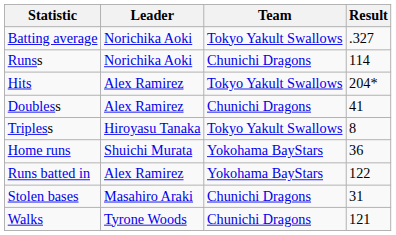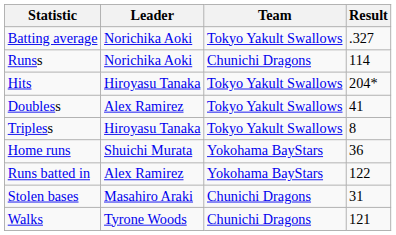Hits | Leader: Alex Ramirez -> Hiroyasu Tanaka
Doubless | Team: Chunichi Dragons -> Tokyo Yakult Swallows
